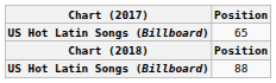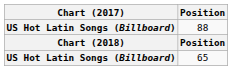rows swapped: 88 <-> 65
